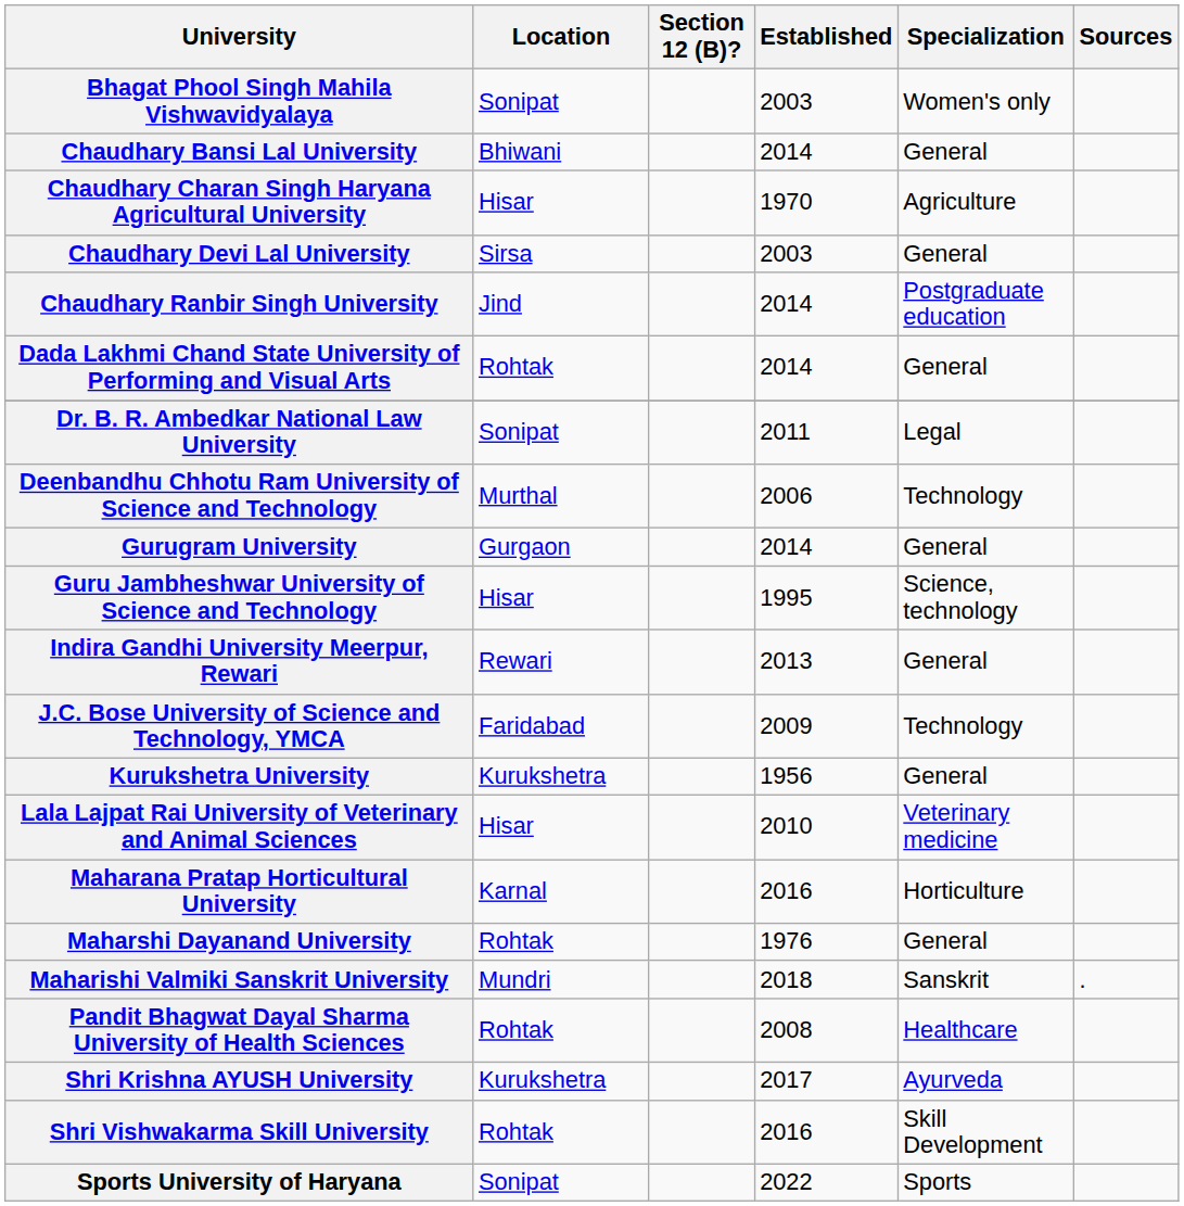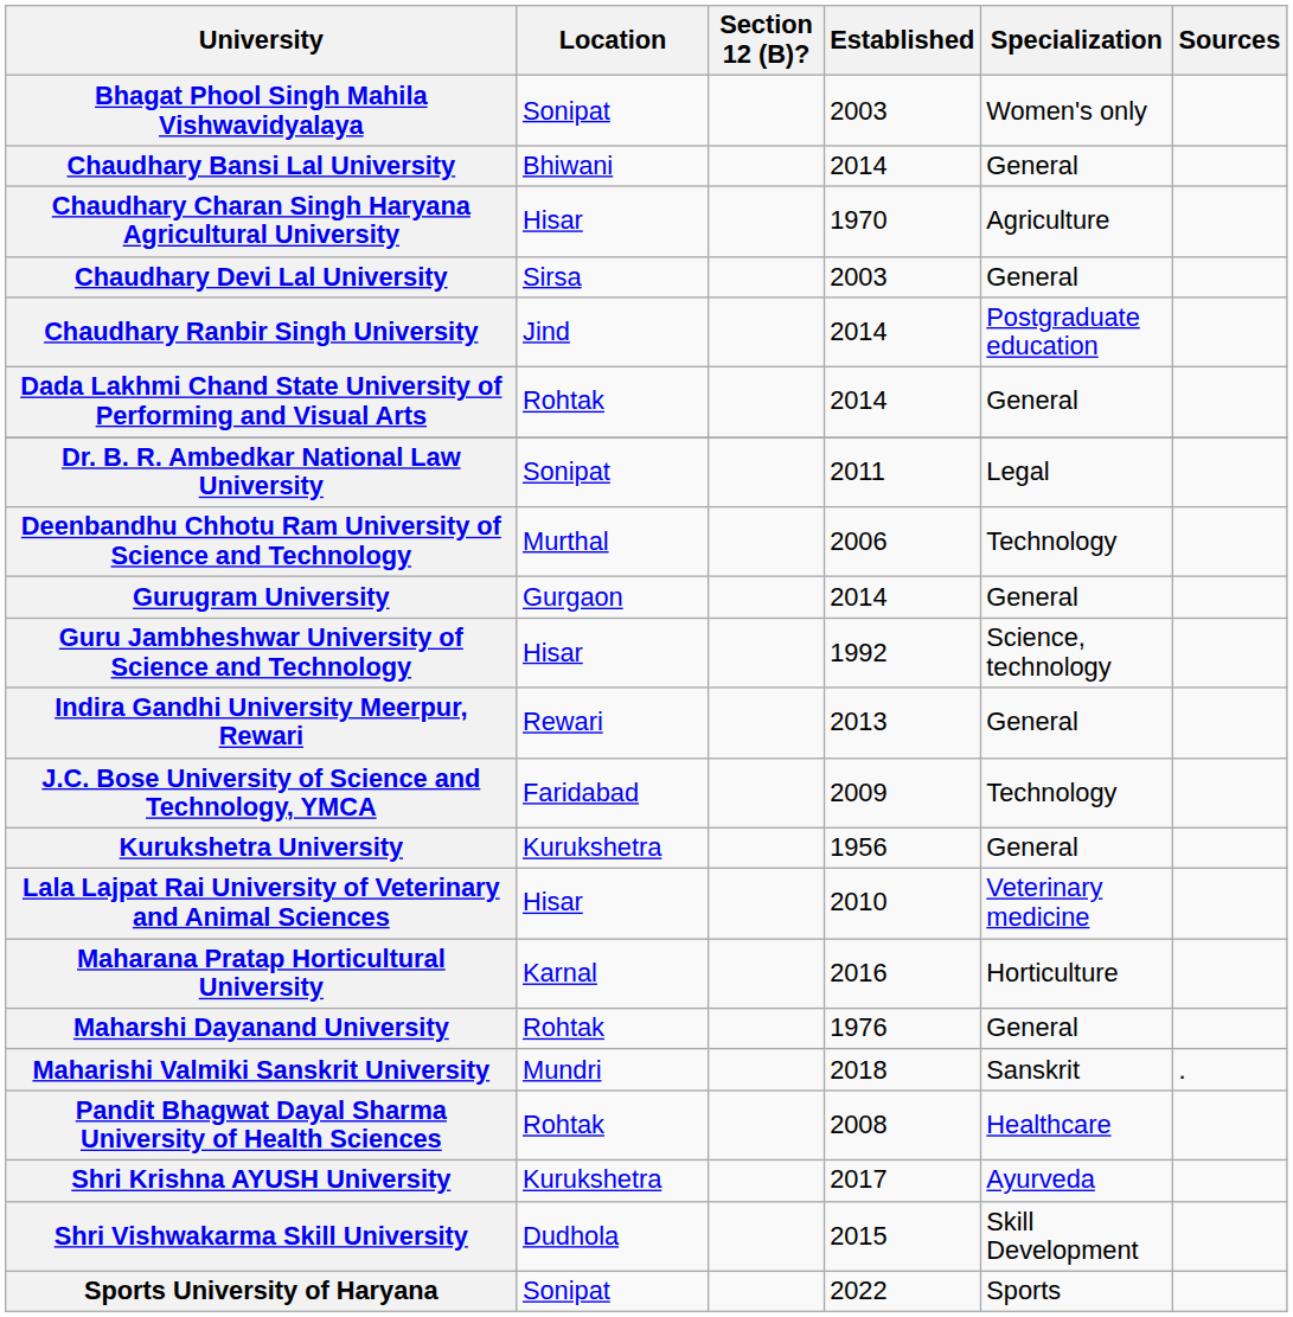Guru Jambheshwar University of Science and Technology | Established: 1995 -> 1992
Shri Vishwakarma Skill University | Location: Rohtak -> Dudhola
Shri Vishwakarma Skill University | Established: 2016 -> 2015
